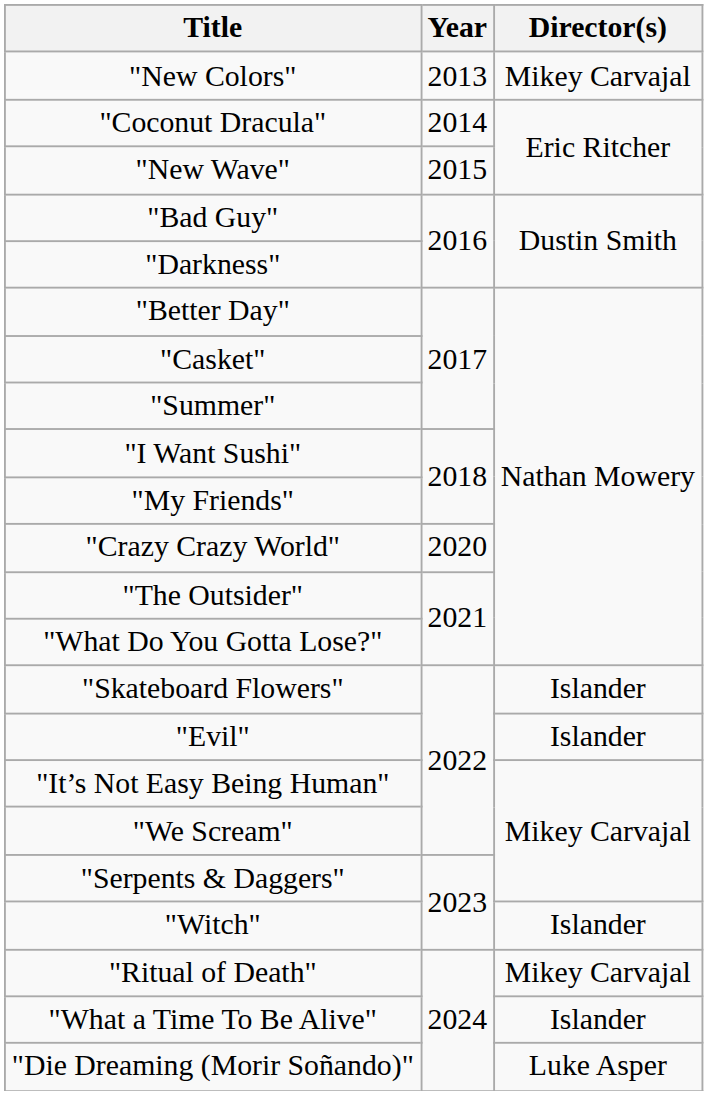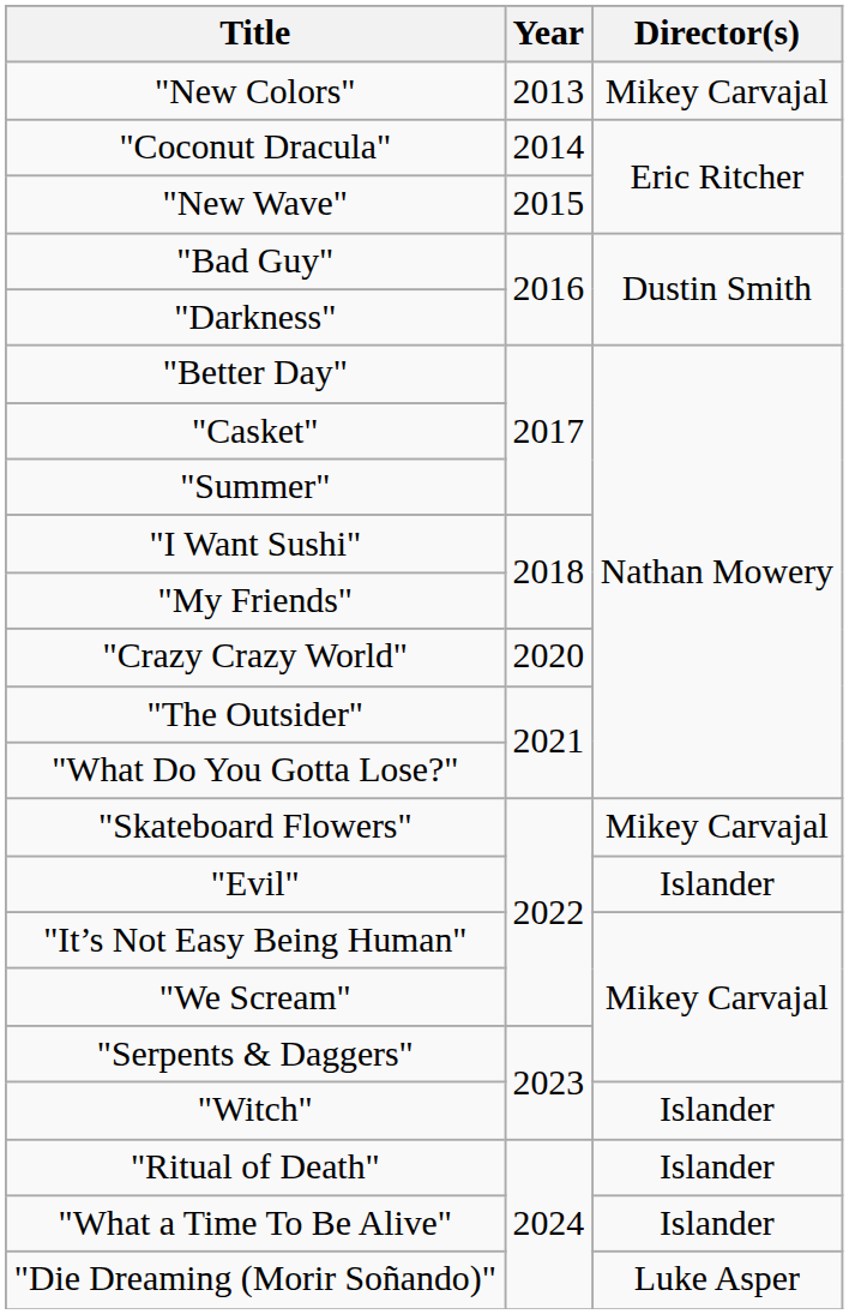"Skateboard Flowers" | Director(s): Islander -> Mikey Carvajal
"Ritual of Death" | Director(s): Mikey Carvajal -> Islander
